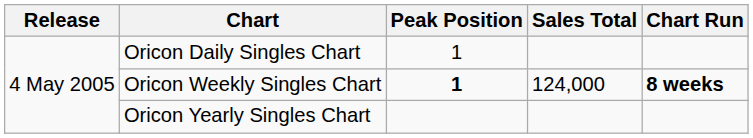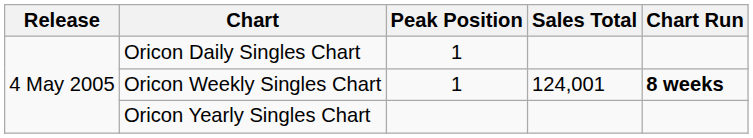Oricon Weekly Singles Chart | Peak Position: bold -> normal
Oricon Weekly Singles Chart | Sales Total: 124,000 -> 124,001
